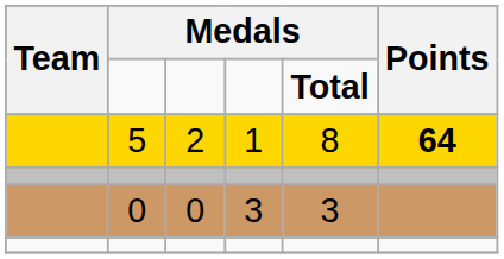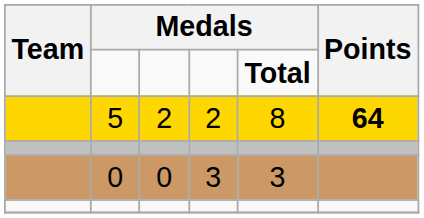5 | column 4: 1 -> 2
